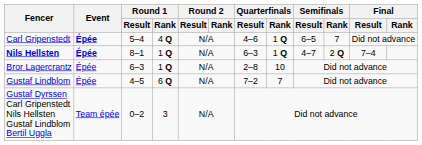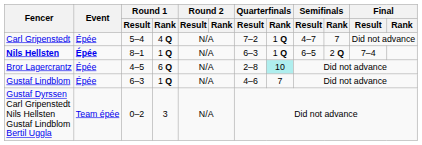Carl Gripenstedt | Event: bold -> normal
Carl Gripenstedt | Quarterfinals / Result: 4–6 -> 7–2
Carl Gripenstedt | Semifinals / Result: 6–5 -> 4–7
Nils Hellsten | Semifinals / Result: 4–7 -> 6–5
Bror Lagercrantz | Round 1 / Result: 6–3 -> 4–5
Bror Lagercrantz | Round 1 / Rank: 1 Q -> 6 Q
Bror Lagercrantz | Quarterfinals / Rank: no background -> paleturquoise background
Gustaf Lindblom | Round 1 / Result: 4–5 -> 6–3
Gustaf Lindblom | Round 1 / Rank: 6 Q -> 1 Q
Gustaf Lindblom | Quarterfinals / Result: 7–2 -> 4–6
